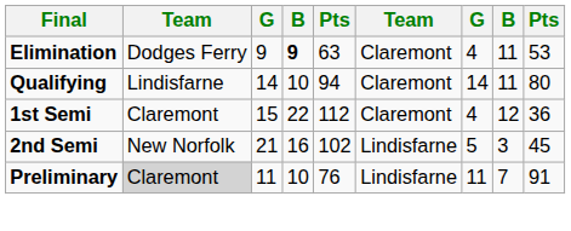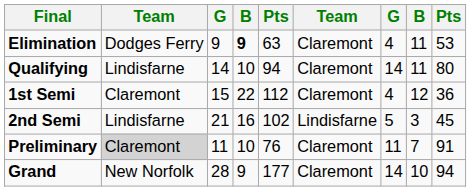2nd Semi | column 2: New Norfolk -> Lindisfarne
Preliminary | column 6: Lindisfarne -> Claremont
+ row: Grand | New Norfolk | 28 | 9 | 177 | Claremont | 14 | 10 | 94
